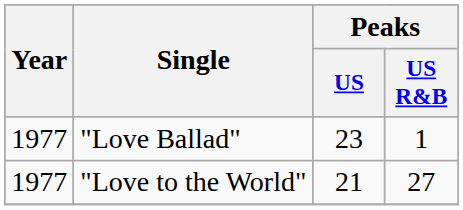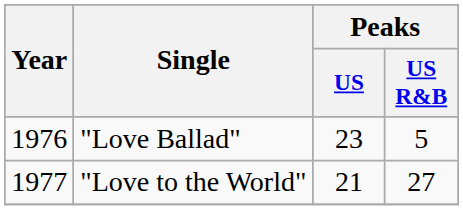"Love Ballad" | Year: 1977 -> 1976
"Love Ballad" | Peaks / US R&B: 1 -> 5
